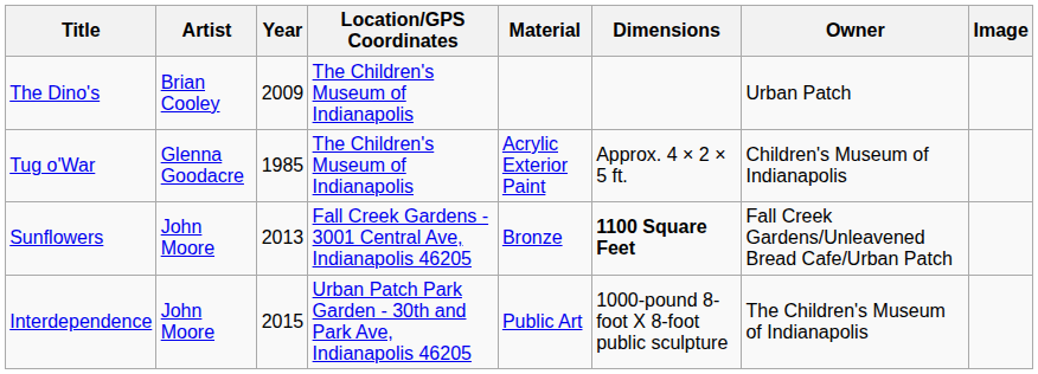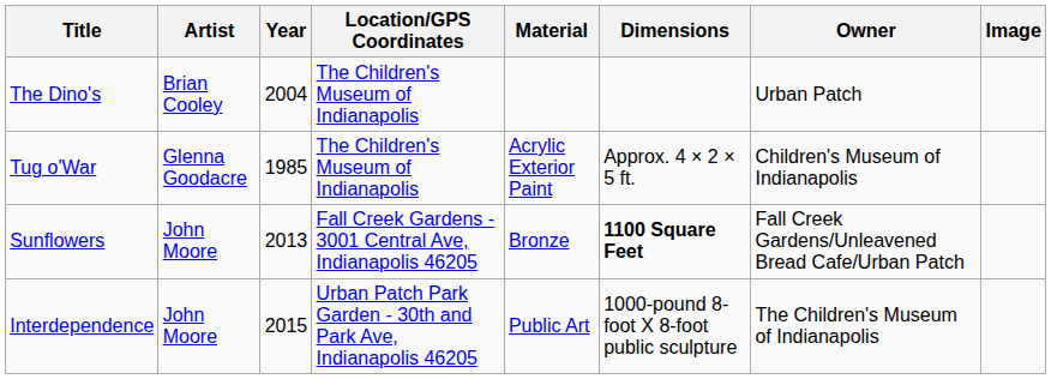The Dino's | Year: 2009 -> 2004
